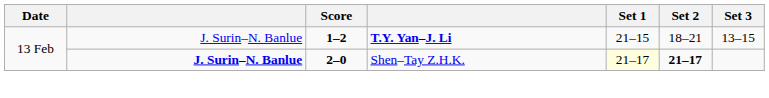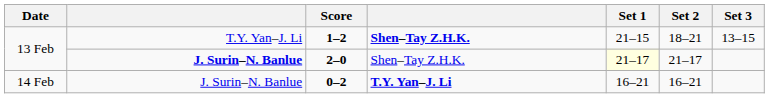1–2 | column 2: J. Surin–N. Banlue -> T.Y. Yan–J. Li
1–2 | column 4: T.Y. Yan–J. Li -> Shen–Tay Z.H.K.
2–0 | Set 2: bold -> normal
+ row: 14 Feb | J. Surin–N. Banlue | 0–2 | T.Y. Yan–J. Li | 16–21 | 16–21
